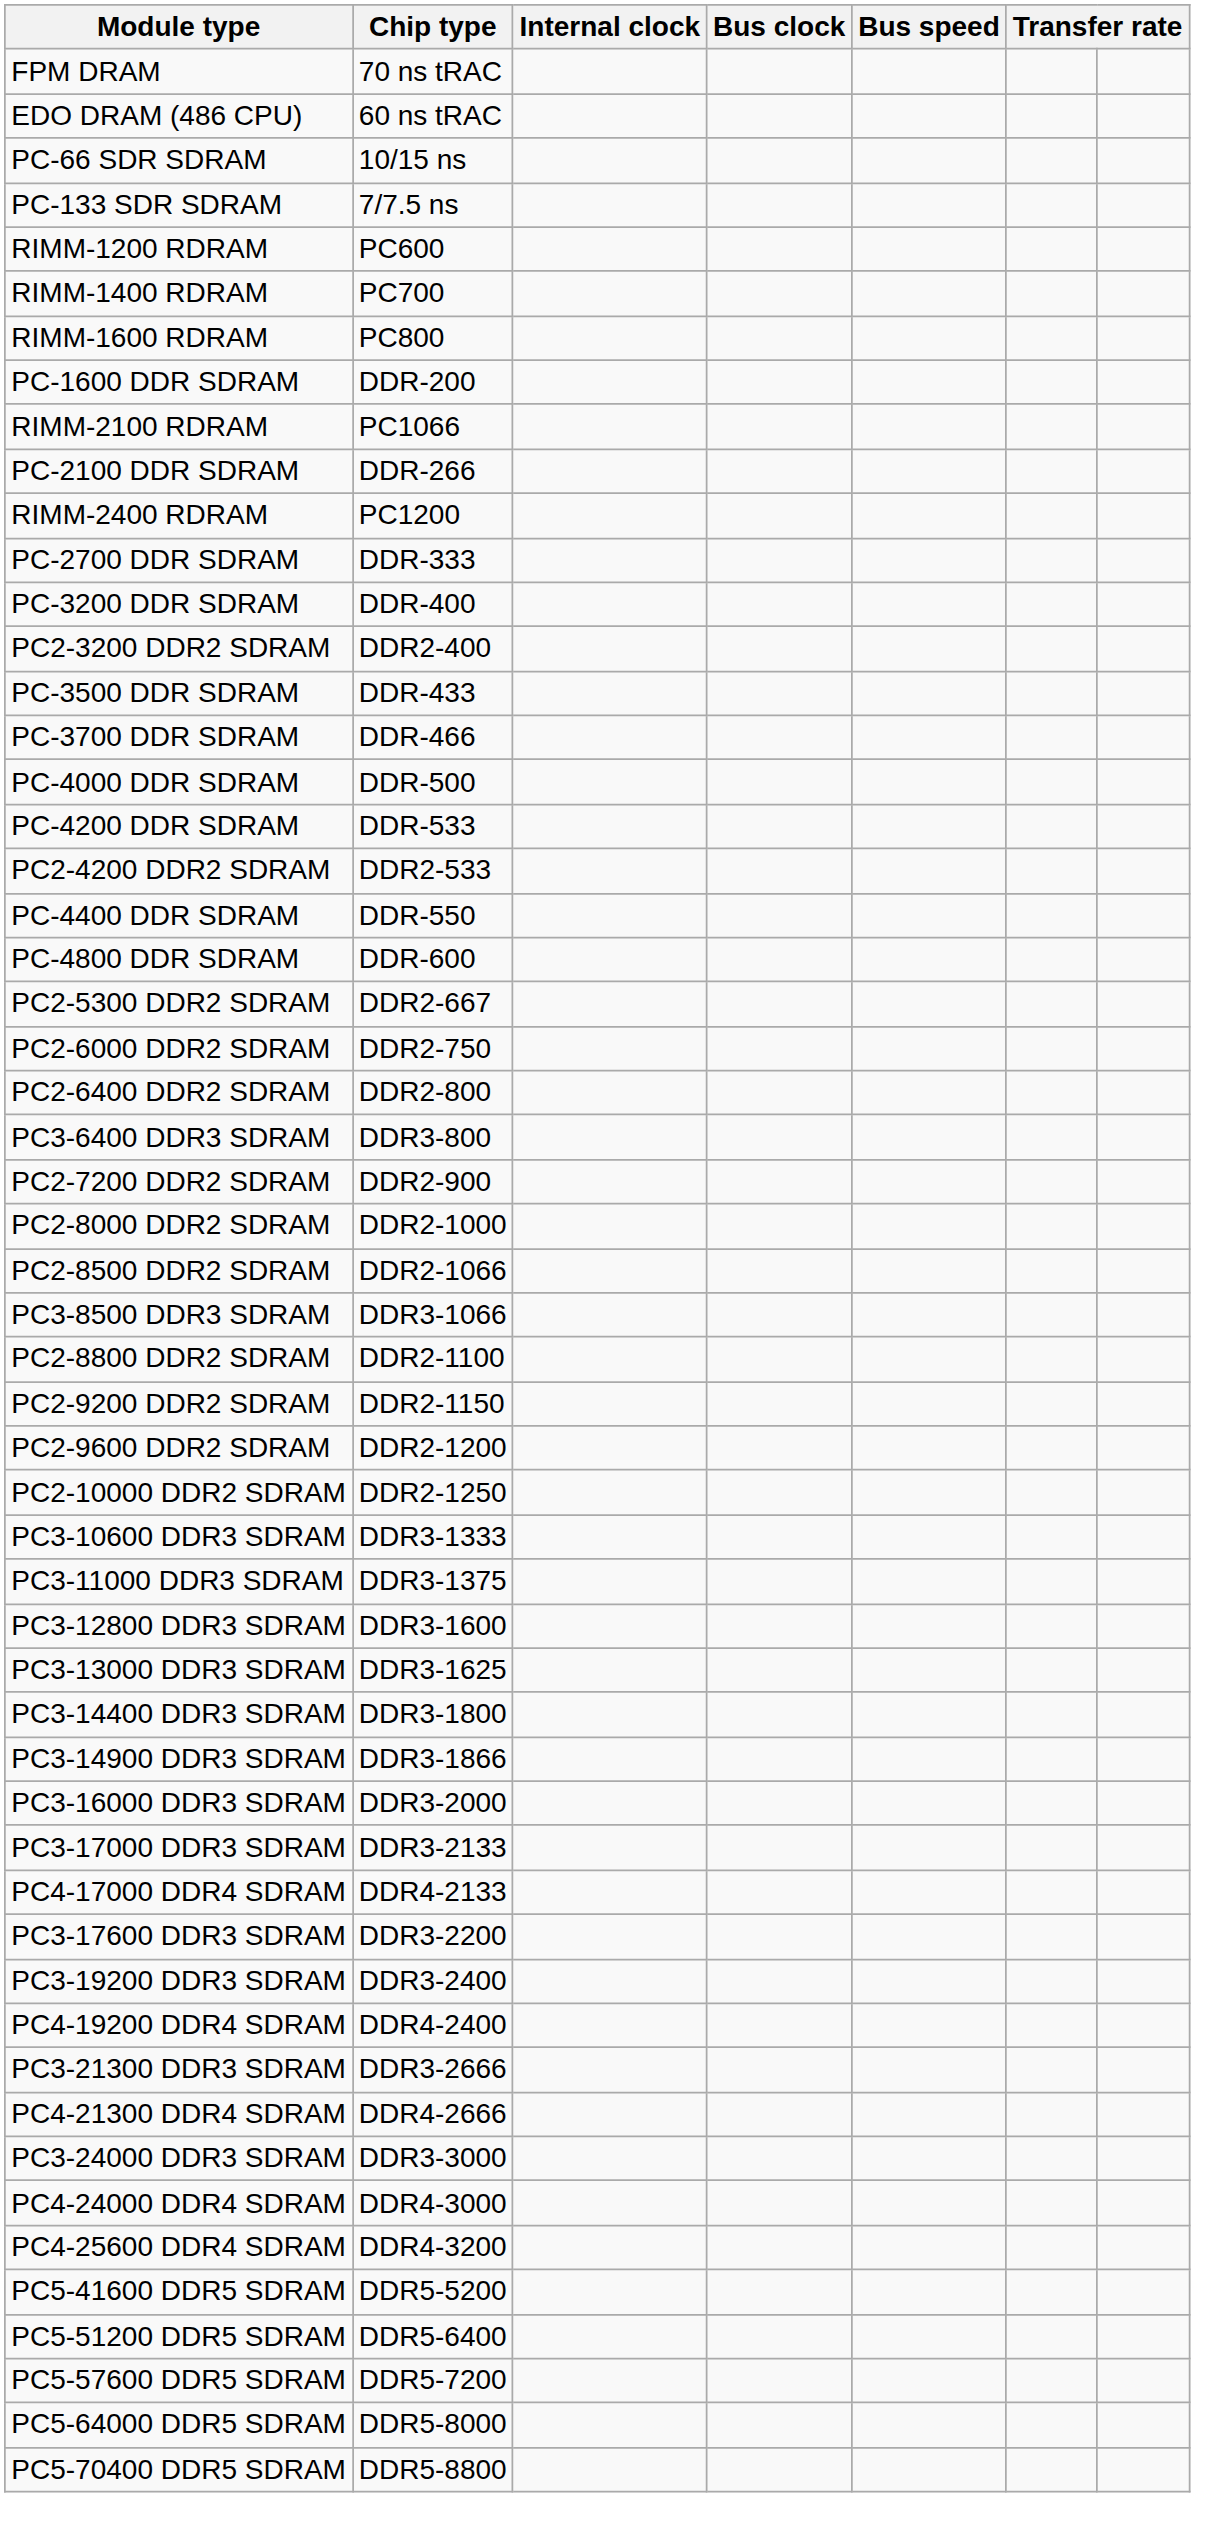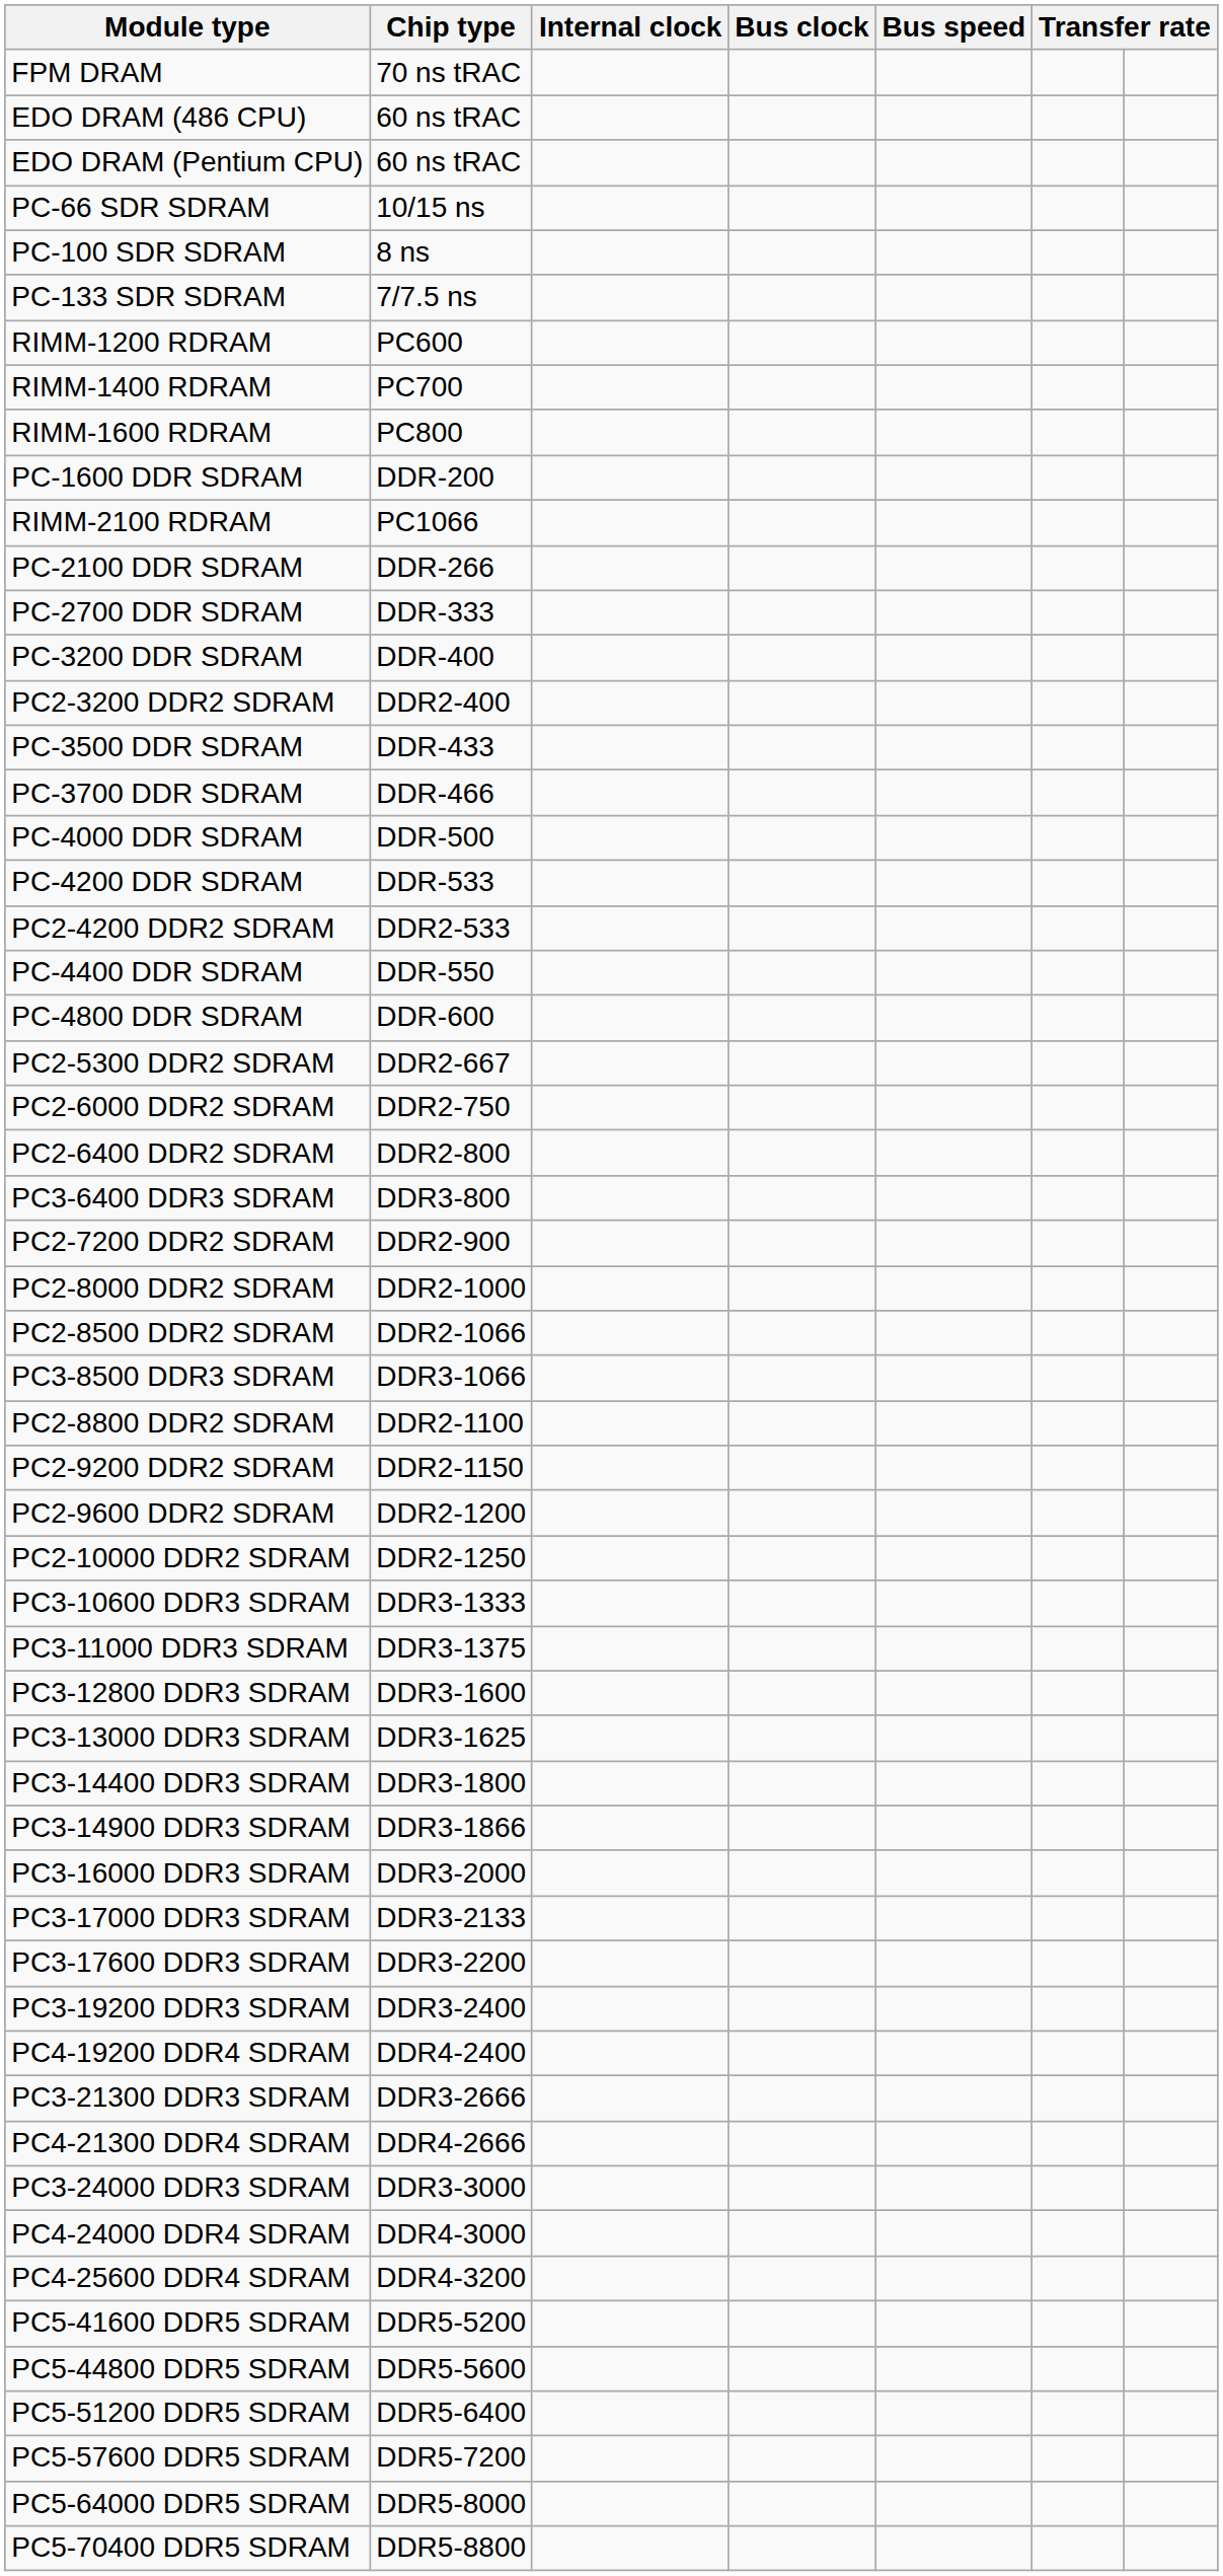+ row: EDO DRAM (Pentium CPU) | 60 ns tRAC
+ row: PC-100 SDR SDRAM | 8 ns
- row: RIMM-2400 RDRAM | PC1200
- row: PC4-17000 DDR4 SDRAM | DDR4-2133
+ row: PC5-44800 DDR5 SDRAM | DDR5-5600
